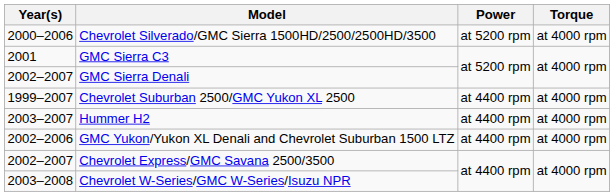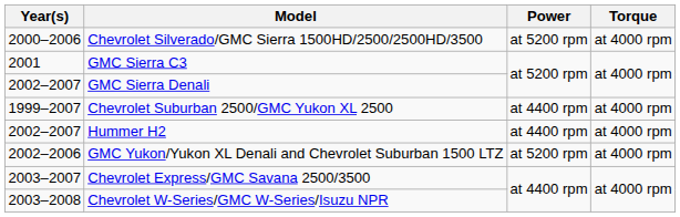Hummer H2 | Year(s): 2003–2007 -> 2002–2007
GMC Yukon/Yukon XL Denali and Chevrolet Suburban 1500 LTZ | Power: at 4400 rpm -> at 5200 rpm
Chevrolet Express/GMC Savana 2500/3500 | Year(s): 2002–2007 -> 2003–2007
